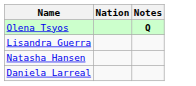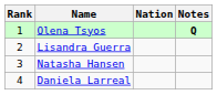+ column: Rank | 1 | 2 | 3 | 4
